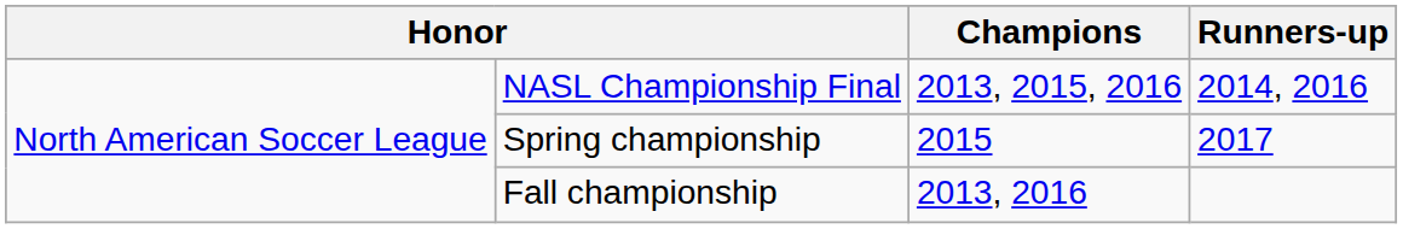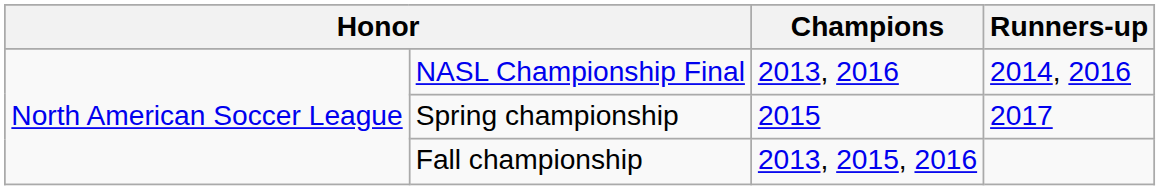NASL Championship Final | Champions: 2013, 2015, 2016 -> 2013, 2016
Fall championship | Champions: 2013, 2016 -> 2013, 2015, 2016
